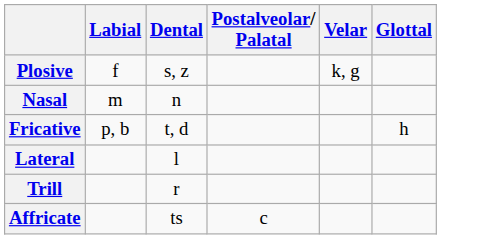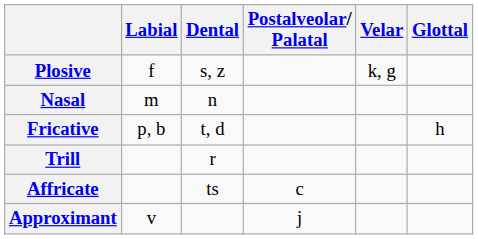- row: Lateral | l
+ row: Approximant | v | j
